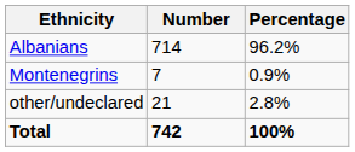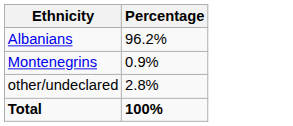- column: Number | 714 | 7 | 21 | 742
